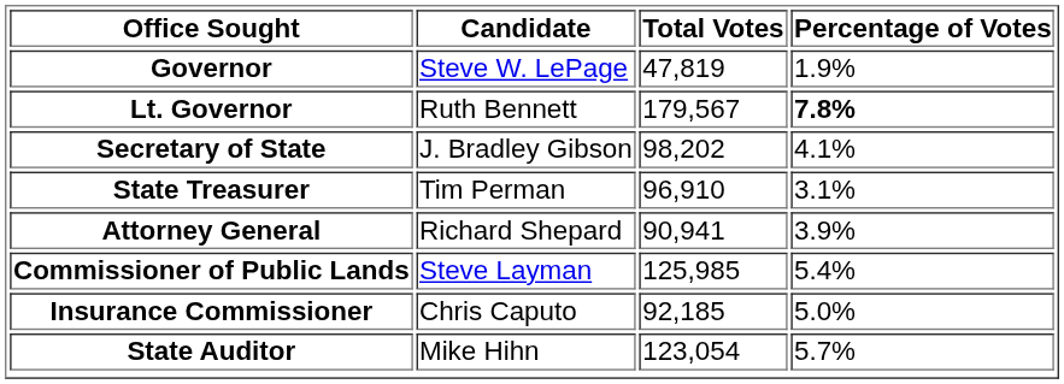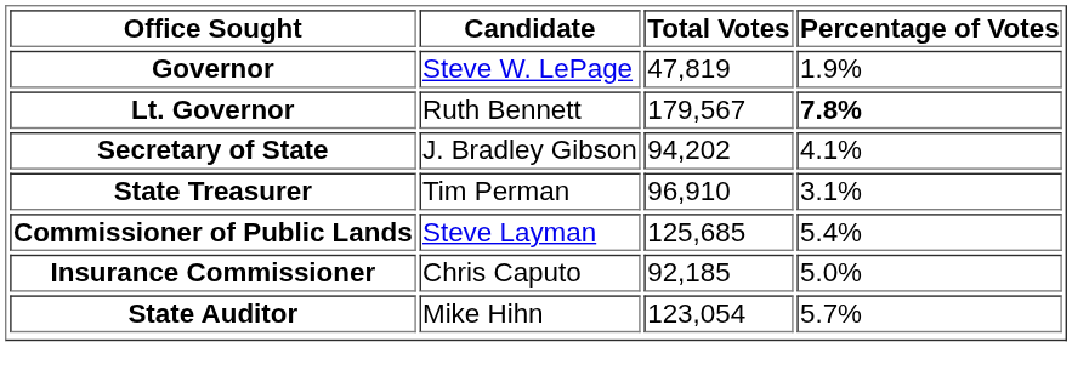Secretary of State | Total Votes: 98,202 -> 94,202
- row: Attorney General | Richard Shepard | 90,941 | 3.9%
Commissioner of Public Lands | Total Votes: 125,985 -> 125,685
